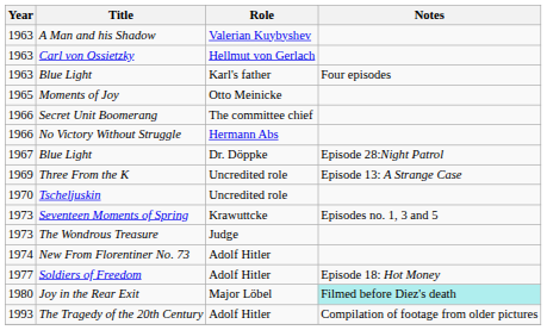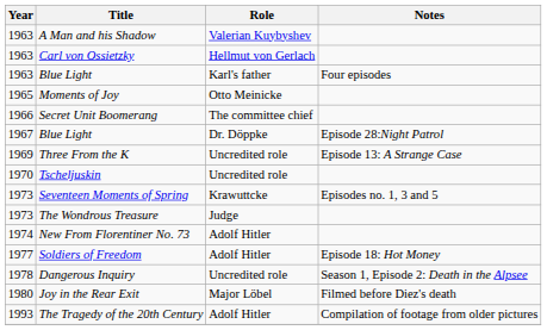- row: 1966 | No Victory Without Struggle | Hermann Abs
+ row: 1978 | Dangerous Inquiry | Uncredited role | Season 1, Episode 2: Death in the Alpsee
Joy in the Rear Exit | Notes: paleturquoise background -> no background
